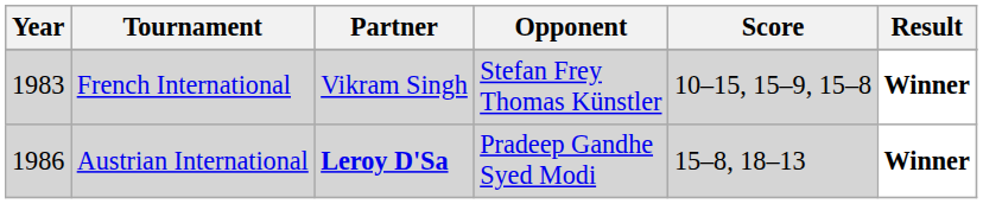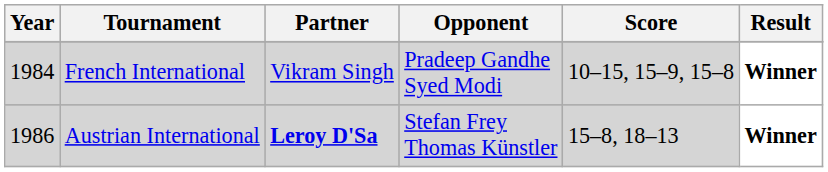French International | Year: 1983 -> 1984
French International | Opponent: Stefan Frey Thomas Künstler -> Pradeep Gandhe Syed Modi
Austrian International | Opponent: Pradeep Gandhe Syed Modi -> Stefan Frey Thomas Künstler
